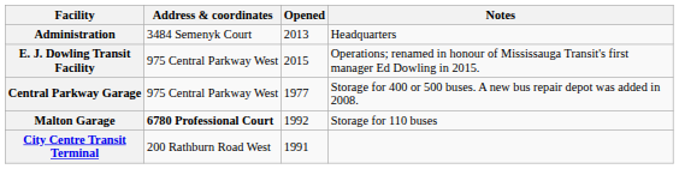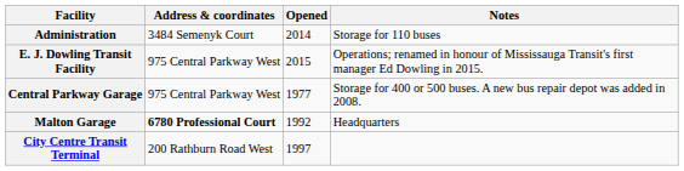Administration | Opened: 2013 -> 2014
Administration | Notes: Headquarters -> Storage for 110 buses
Malton Garage | Notes: Storage for 110 buses -> Headquarters
City Centre Transit Terminal | Opened: 1991 -> 1997
